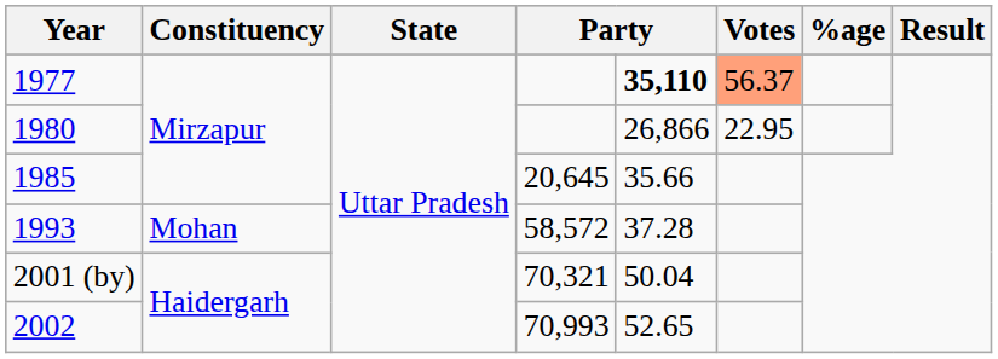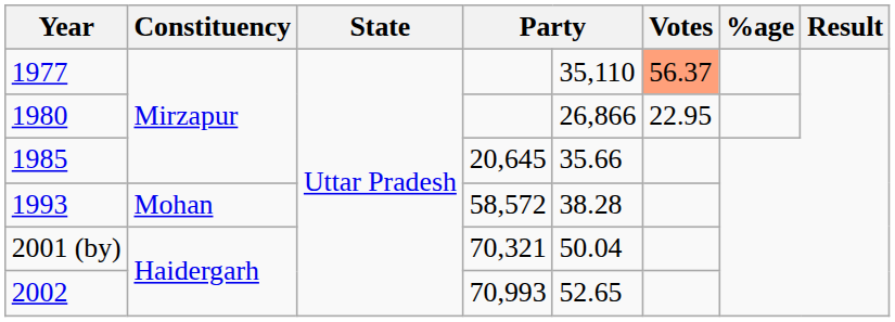1977 | column 5: bold -> normal
1993 | column 5: 37.28 -> 38.28
